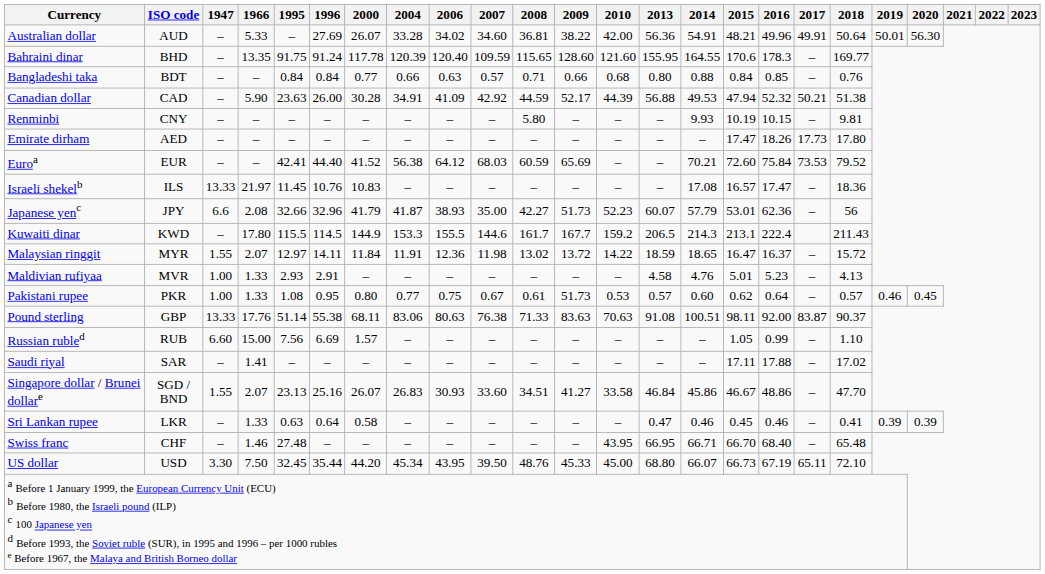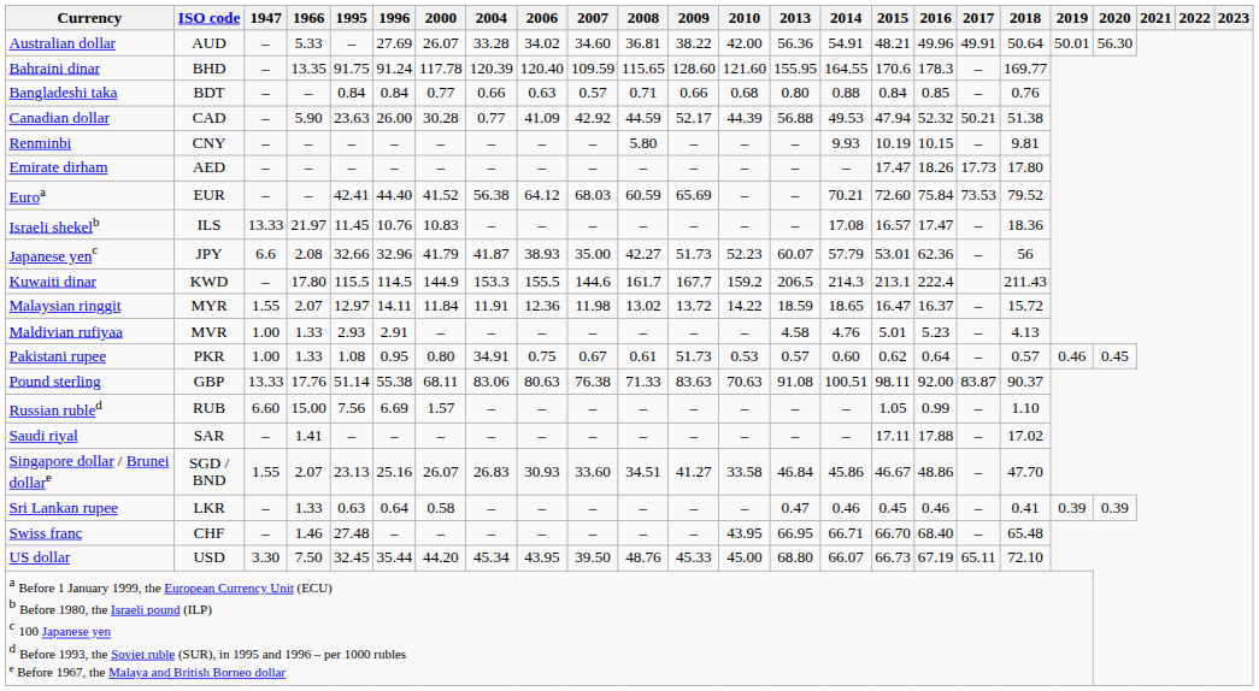Canadian dollar | 2004: 34.91 -> 0.77
Pakistani rupee | 2004: 0.77 -> 34.91
